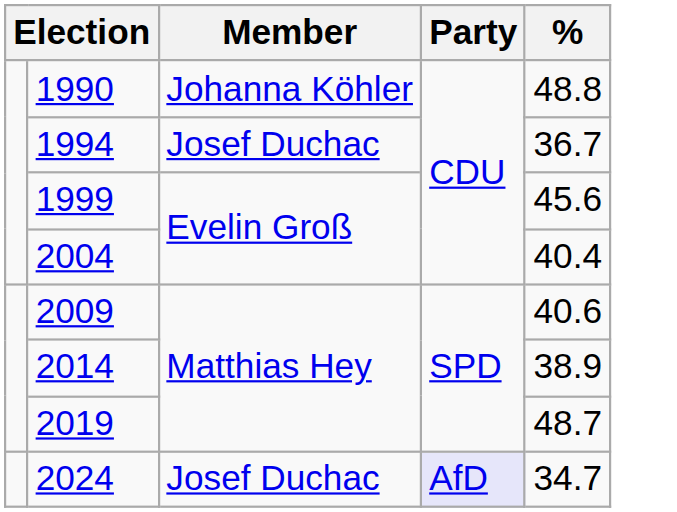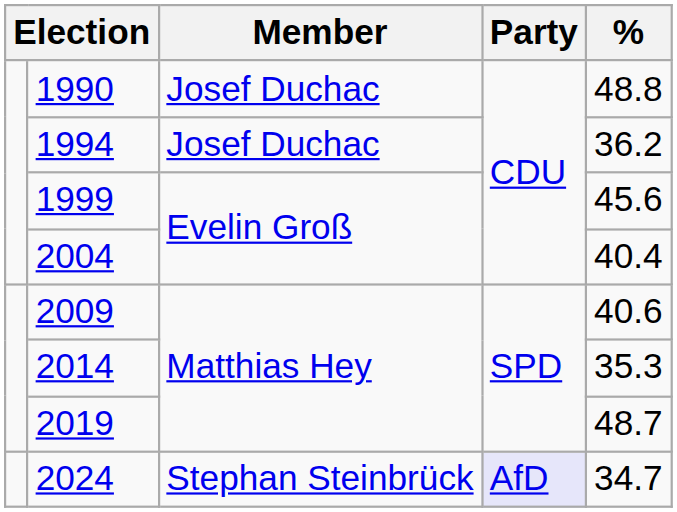1990 | Member: Johanna Köhler -> Josef Duchac
1994 | %: 36.7 -> 36.2
2014 | %: 38.9 -> 35.3
2024 | Member: Josef Duchac -> Stephan Steinbrück
